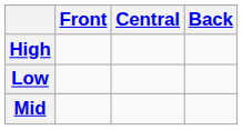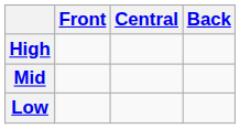rows swapped: Mid <-> Low
